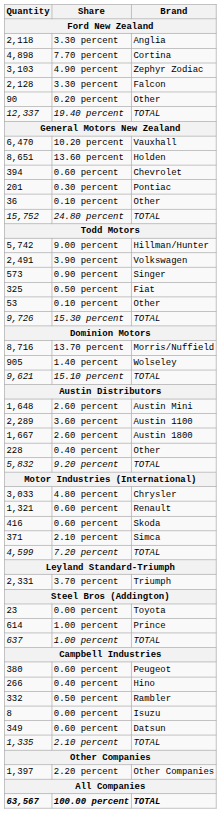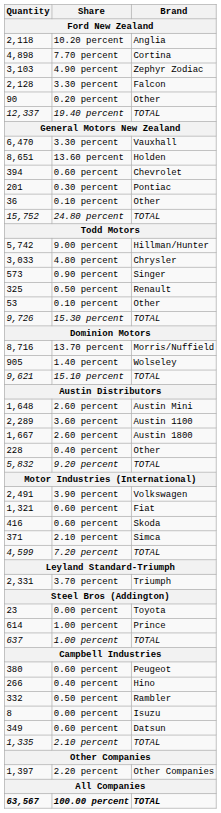2,118 | Share: 3.30 percent -> 10.20 percent
6,470 | Share: 10.20 percent -> 3.30 percent
rows swapped: 3,033 <-> 2,491
325 | Brand: Fiat -> Renault
1,321 | Brand: Renault -> Fiat
